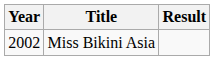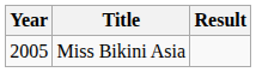Miss Bikini Asia | Year: 2002 -> 2005
